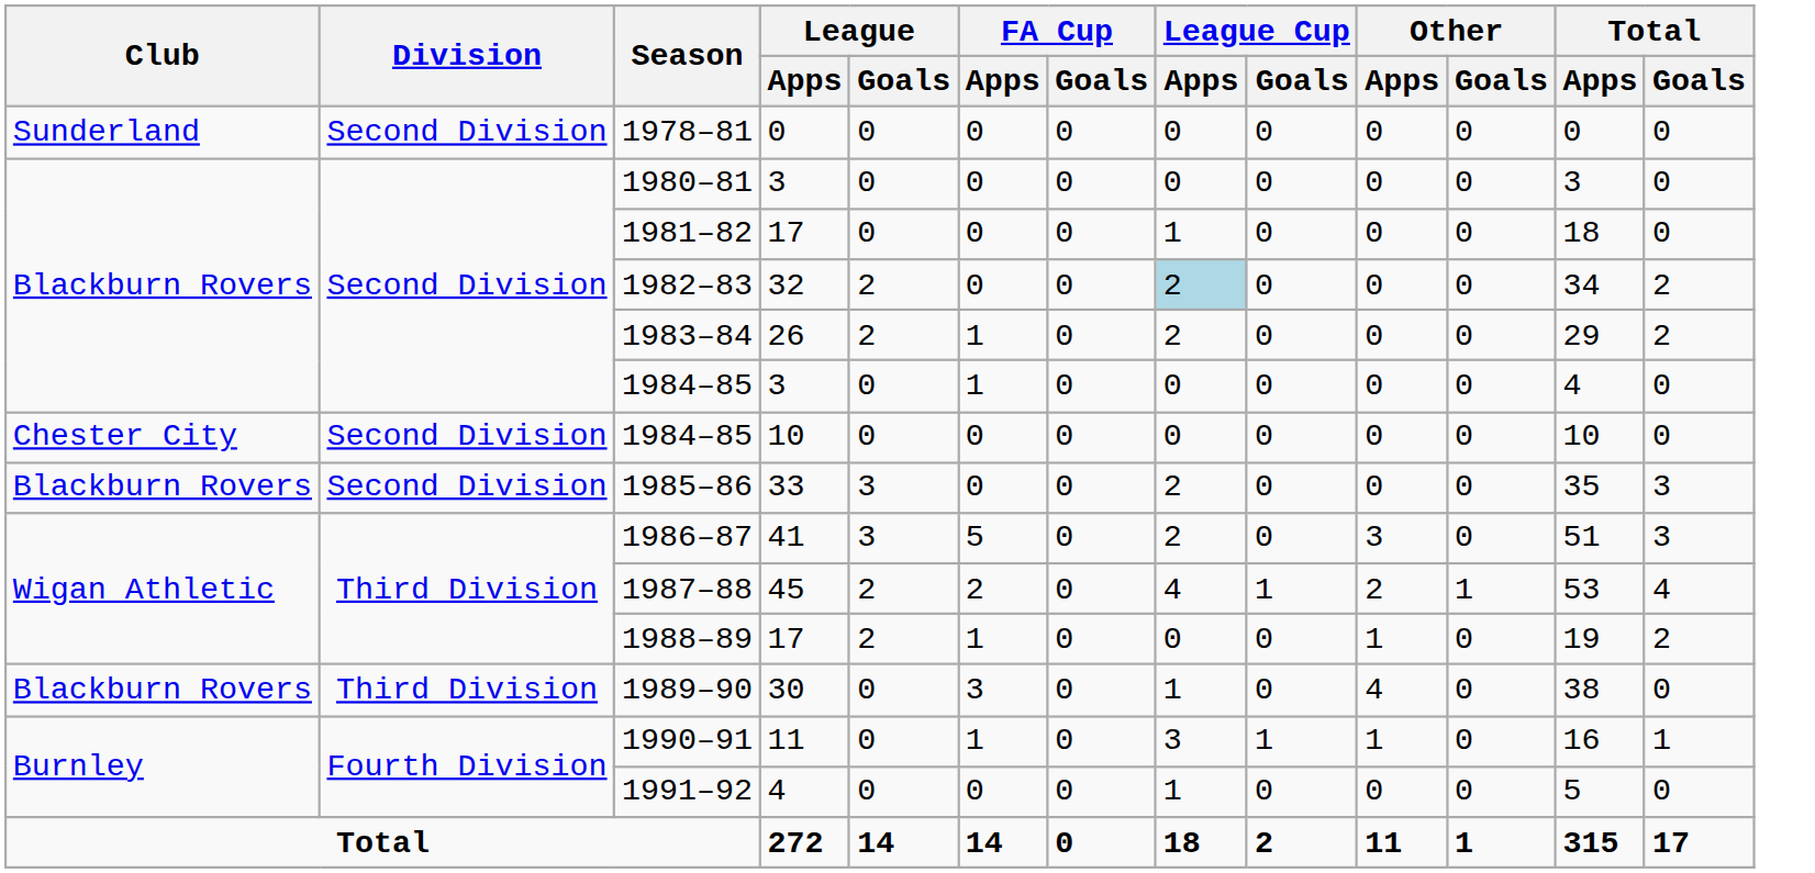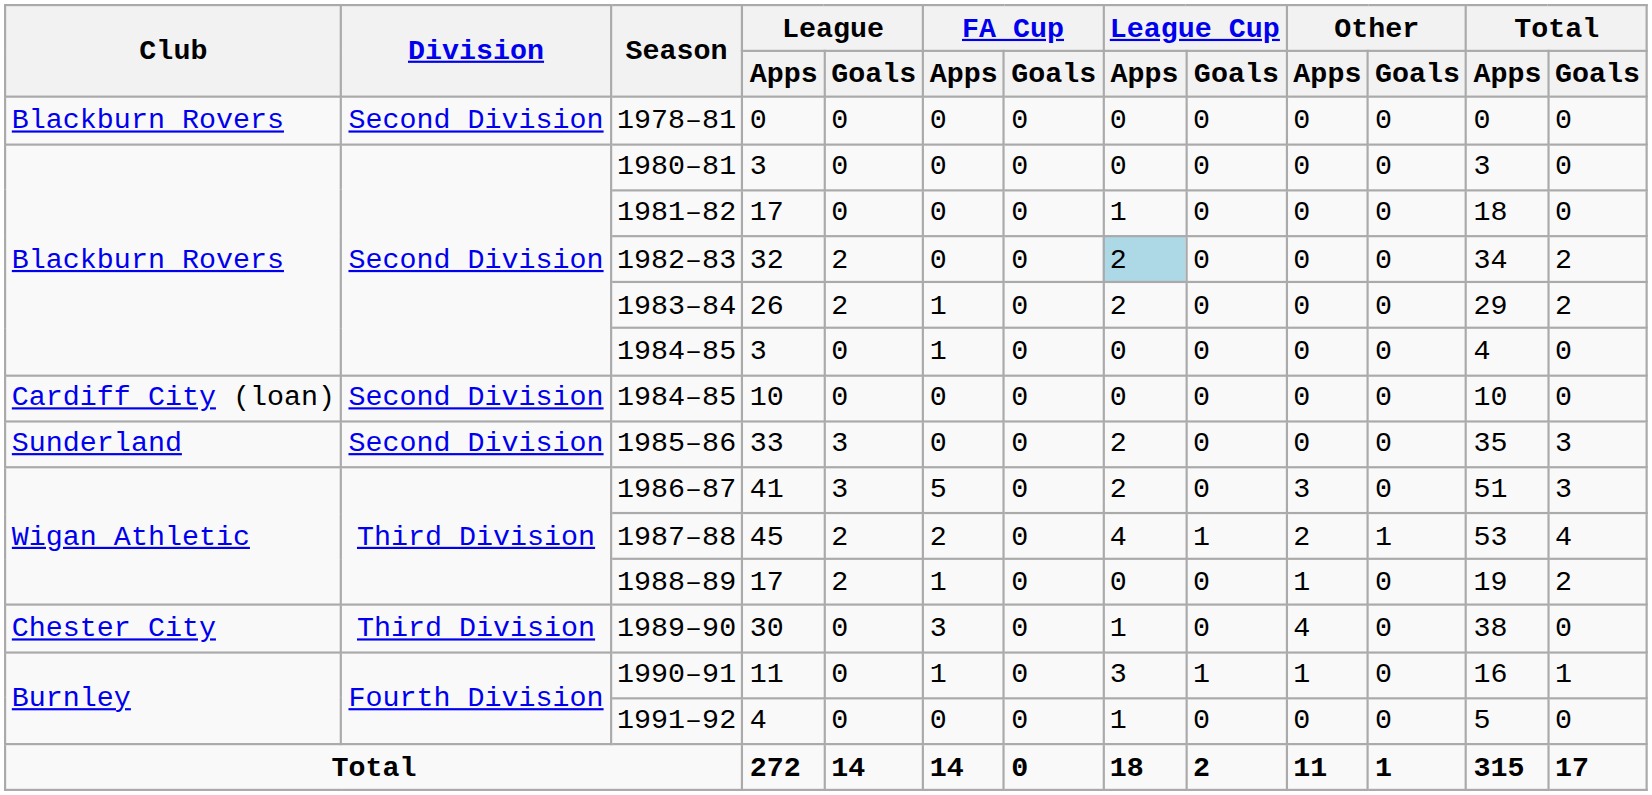1978–81 | Club: Sunderland -> Blackburn Rovers
1984–85 / 10 | Club: Chester City -> Cardiff City (loan)
1985–86 | Club: Blackburn Rovers -> Sunderland
1989–90 | Club: Blackburn Rovers -> Chester City
